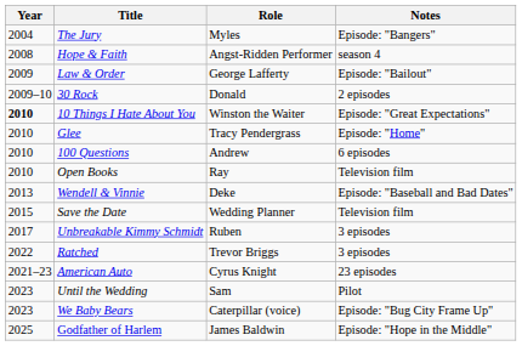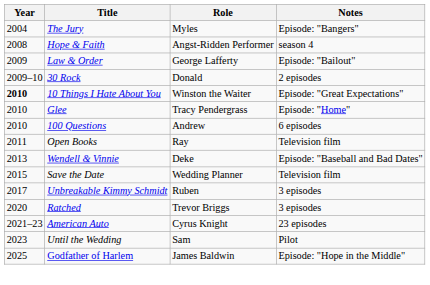Open Books | Year: 2010 -> 2011
Ratched | Year: 2022 -> 2020
- row: 2023 | We Baby Bears | Caterpillar (voice) | Episode: "Bug City Frame Up"
